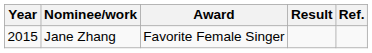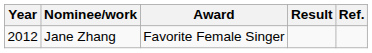Jane Zhang | Year: 2015 -> 2012
